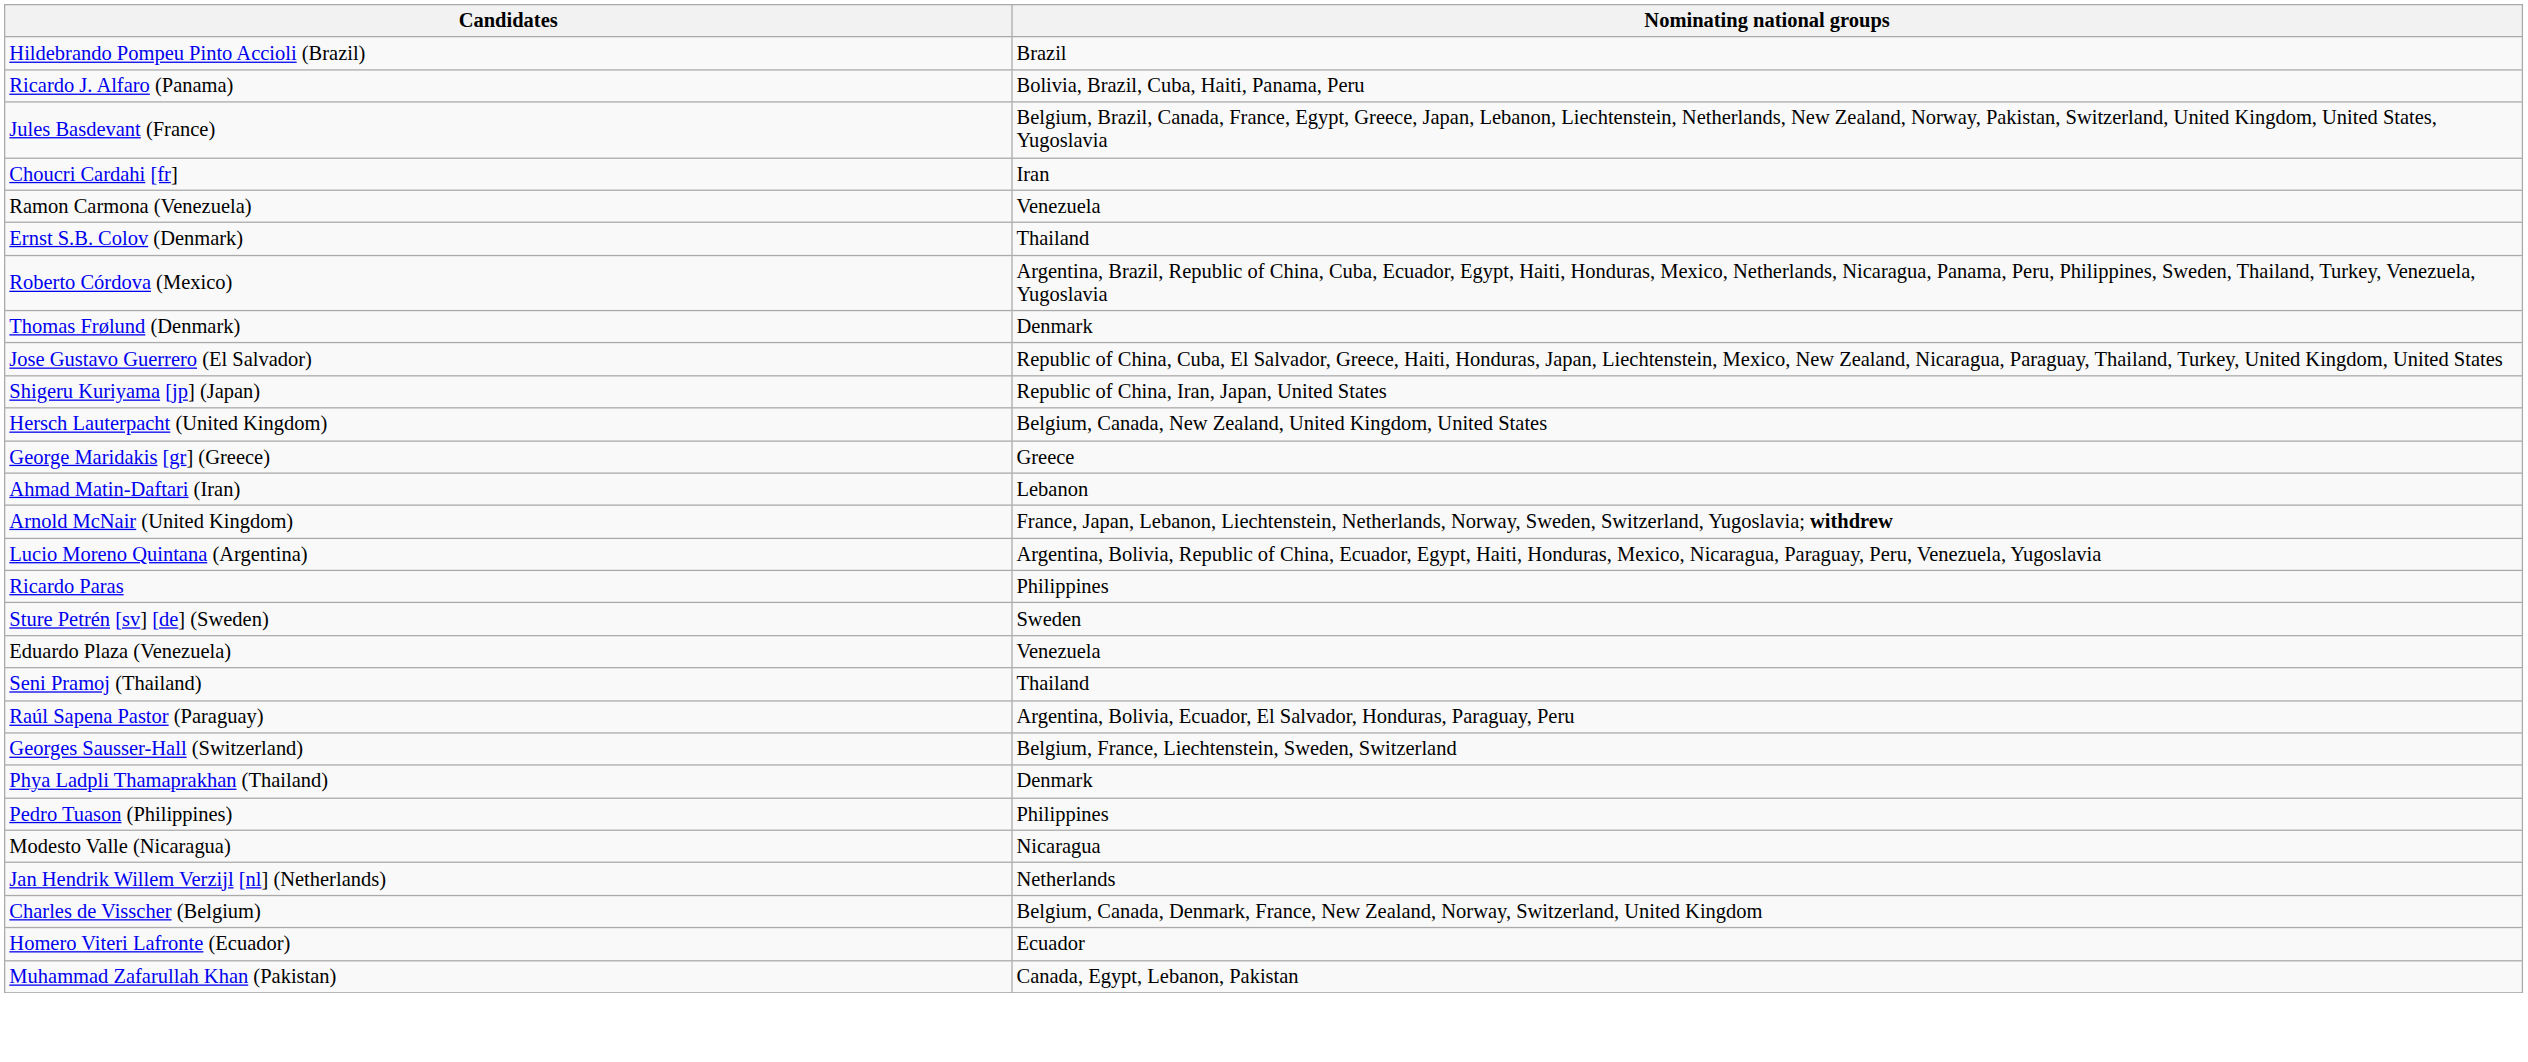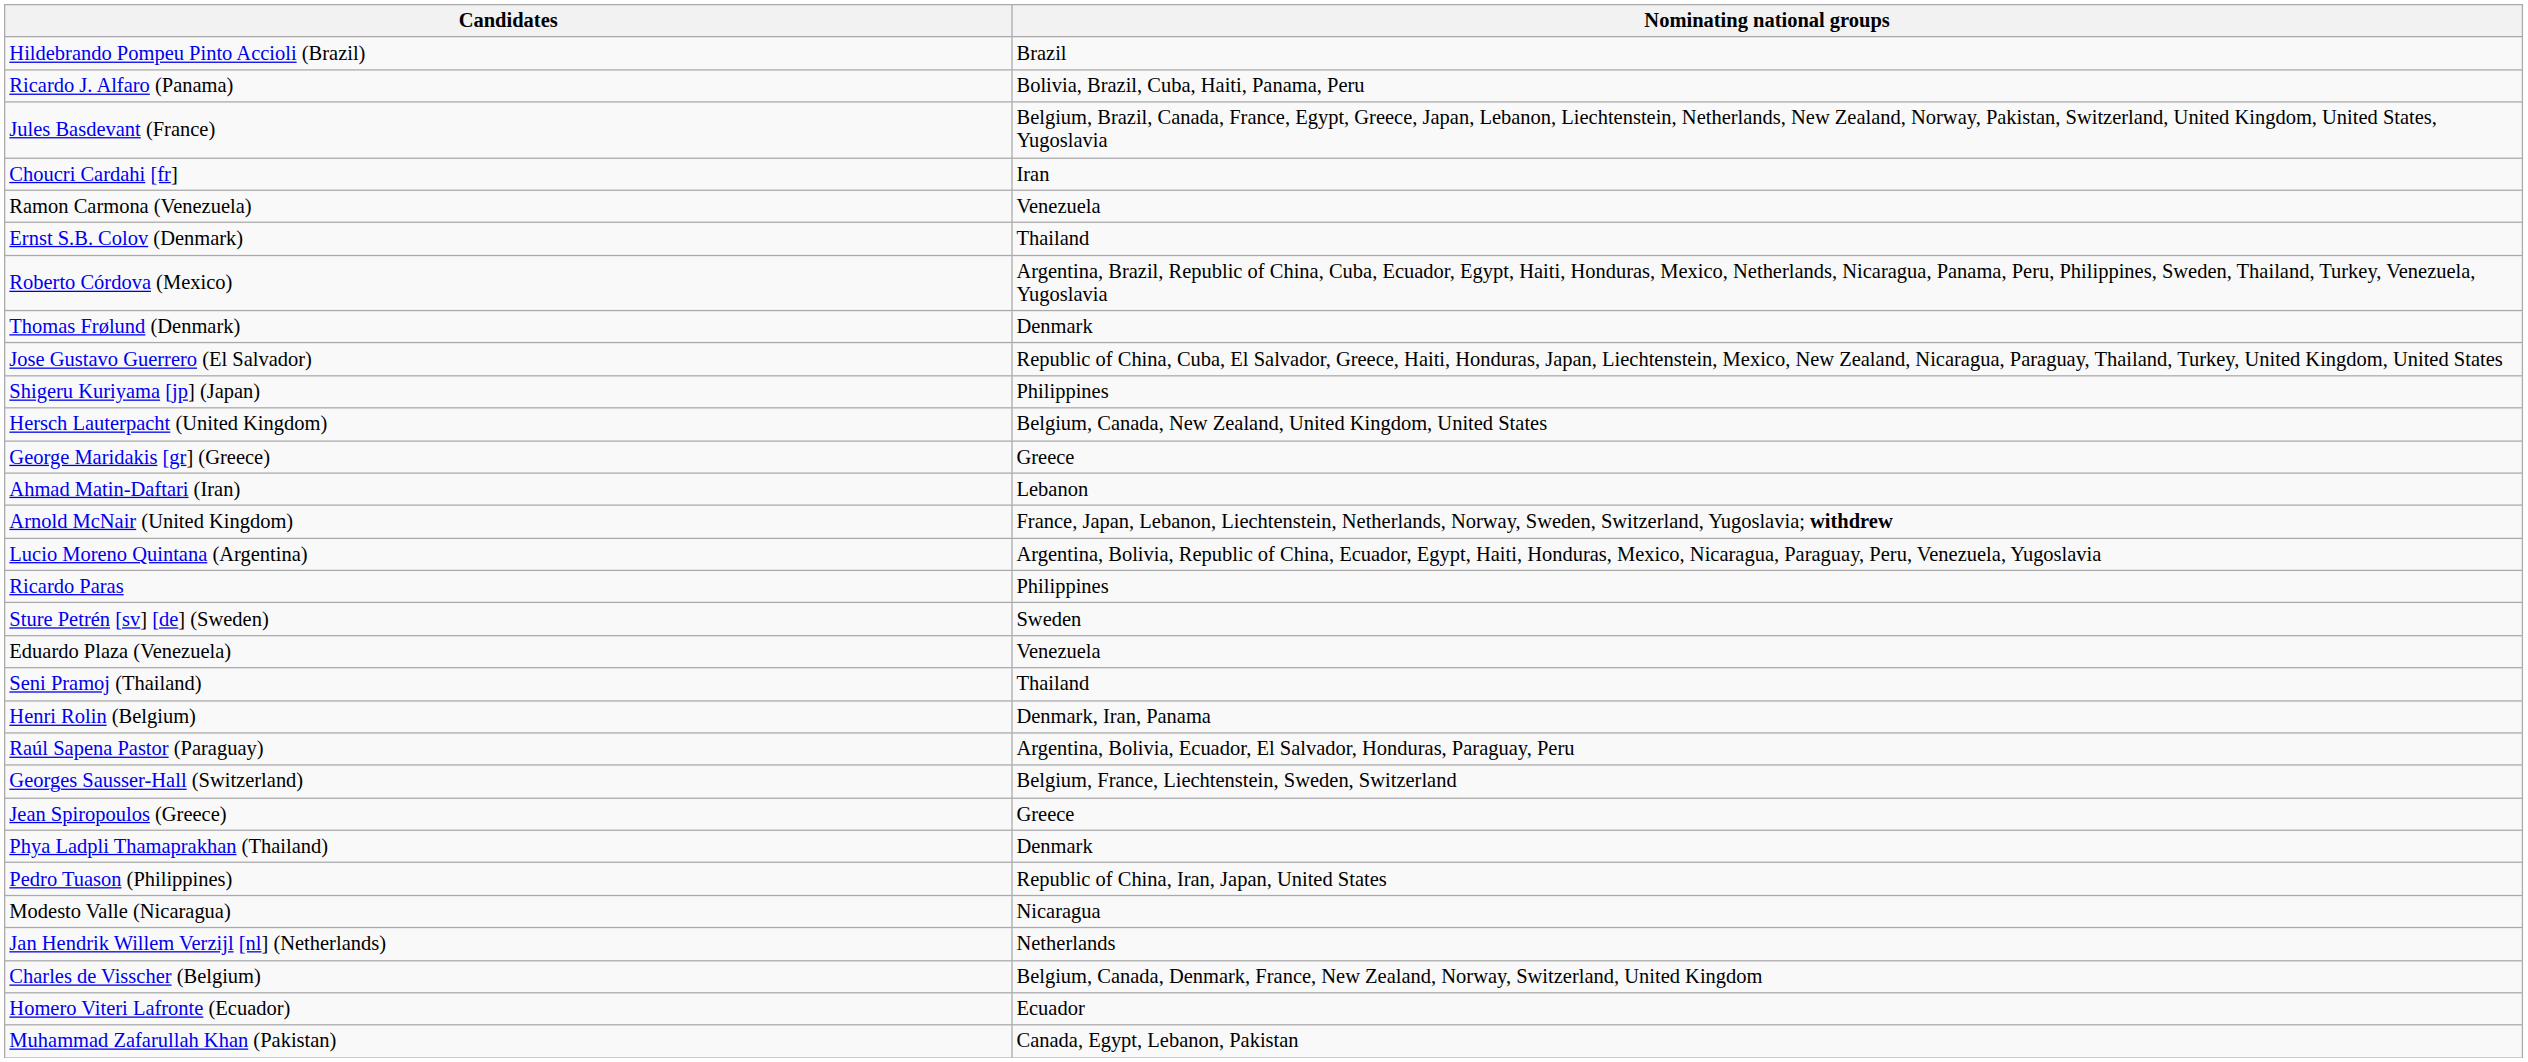Shigeru Kuriyama [jp] (Japan) | Nominating national groups: Republic of China, Iran, Japan, United States -> Philippines
+ row: Henri Rolin (Belgium) | Denmark, Iran, Panama
+ row: Jean Spiropoulos (Greece) | Greece
Pedro Tuason (Philippines) | Nominating national groups: Philippines -> Republic of China, Iran, Japan, United States
